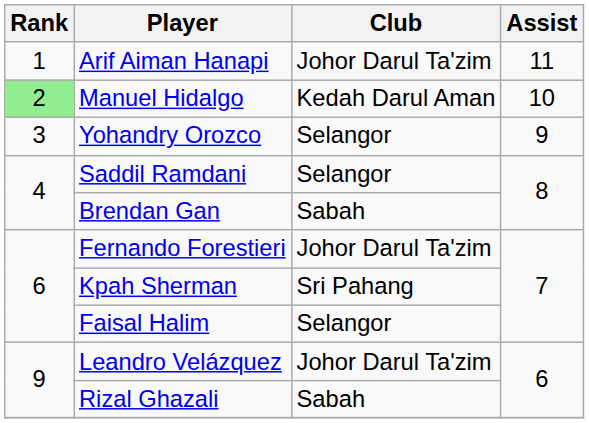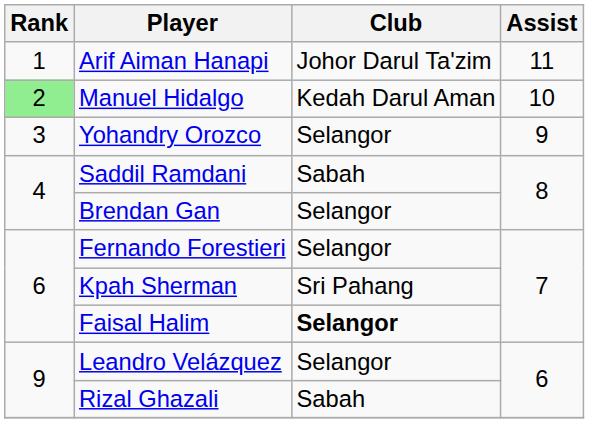Saddil Ramdani | Club: Selangor -> Sabah
Brendan Gan | Club: Sabah -> Selangor
Fernando Forestieri | Club: Johor Darul Ta'zim -> Selangor
Faisal Halim | Club: normal -> bold
Leandro Velázquez | Club: Johor Darul Ta'zim -> Selangor
